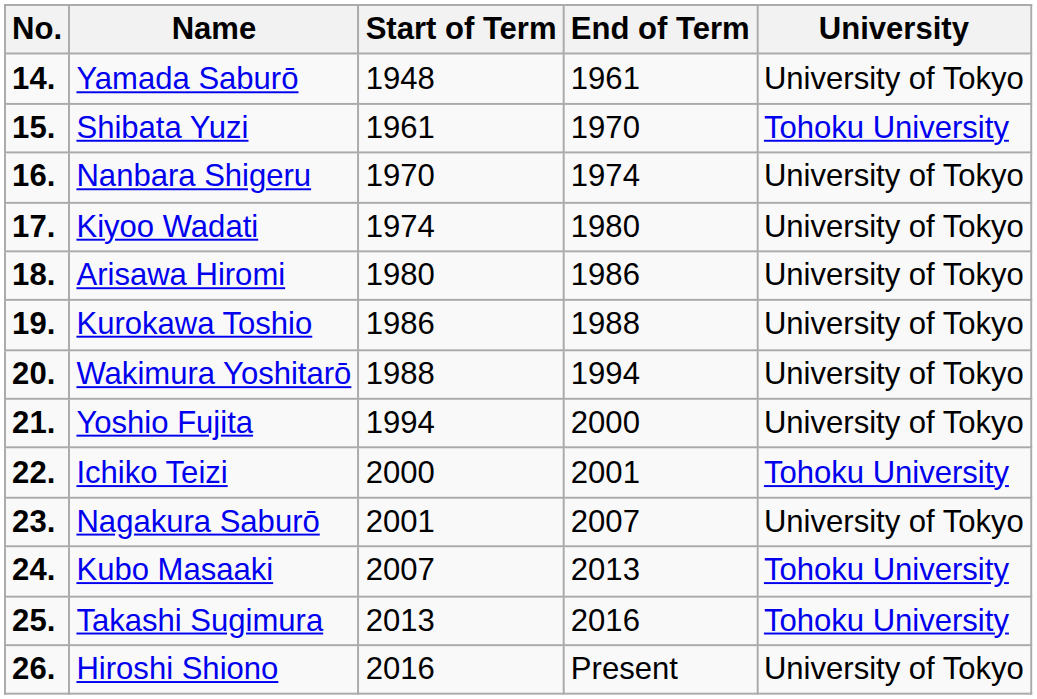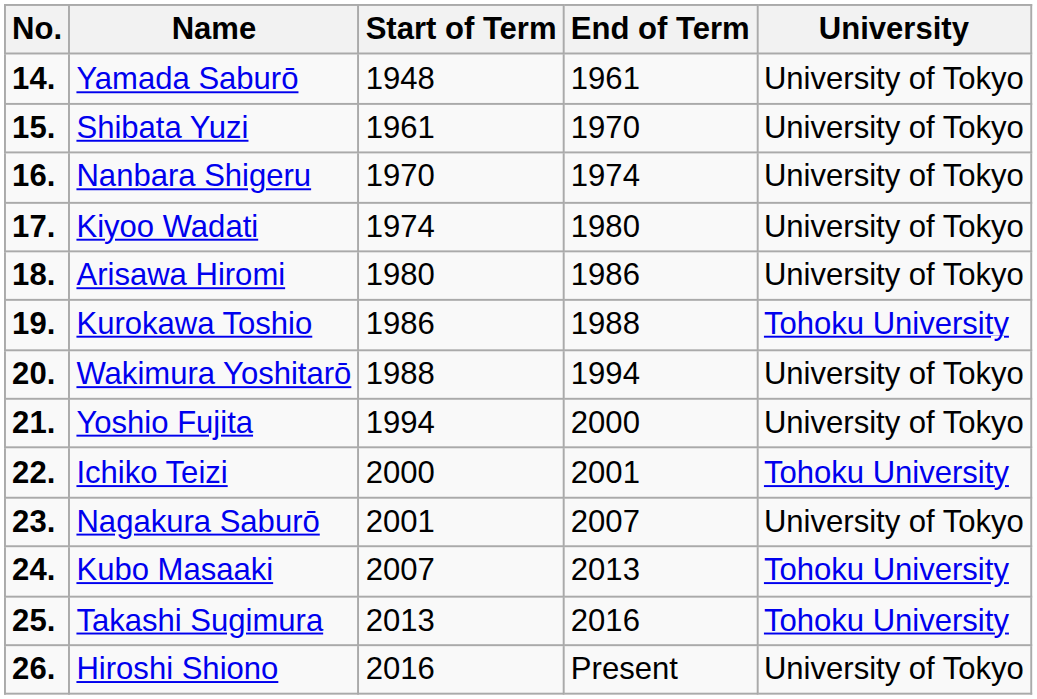Shibata Yuzi | University: Tohoku University -> University of Tokyo
Kurokawa Toshio | University: University of Tokyo -> Tohoku University
